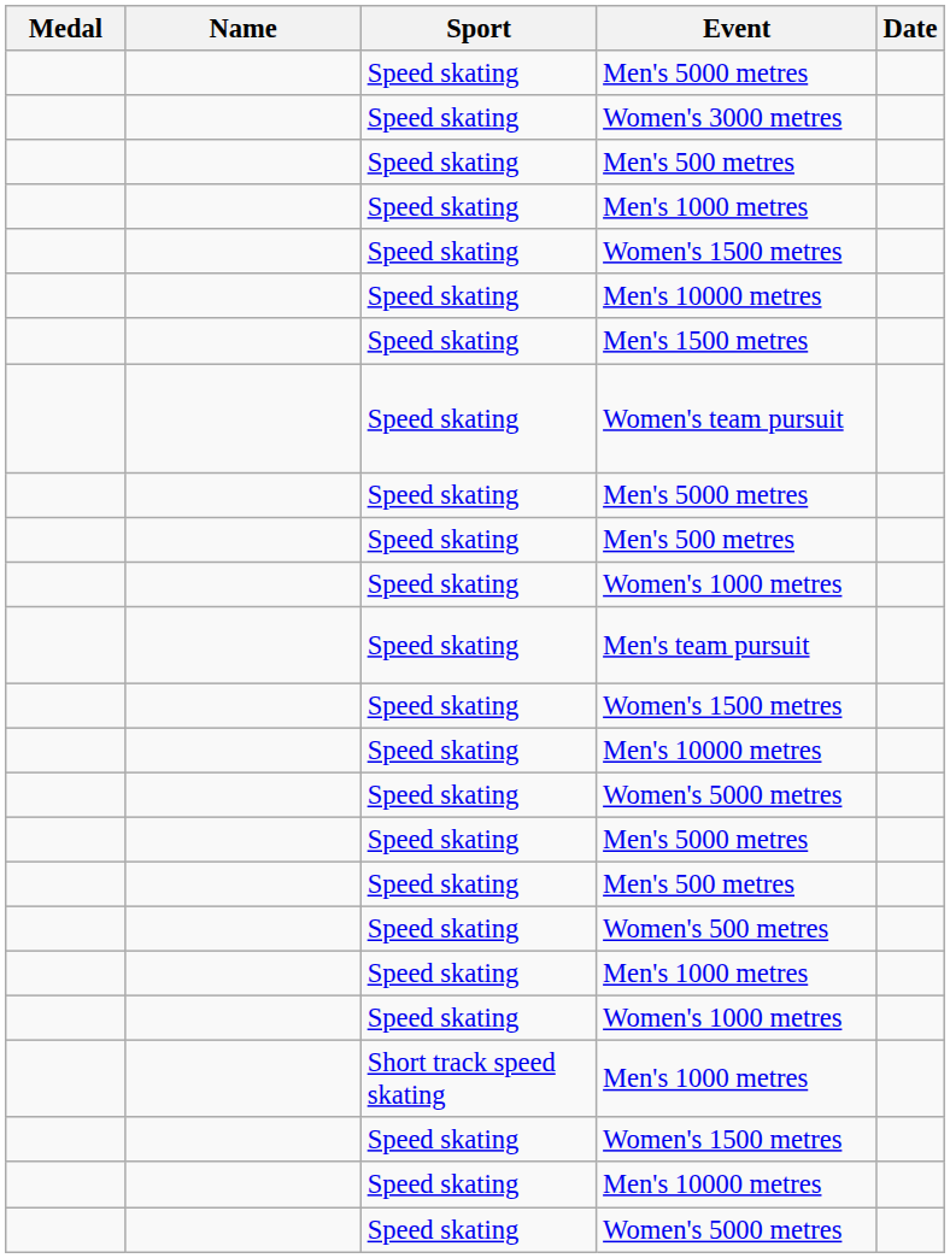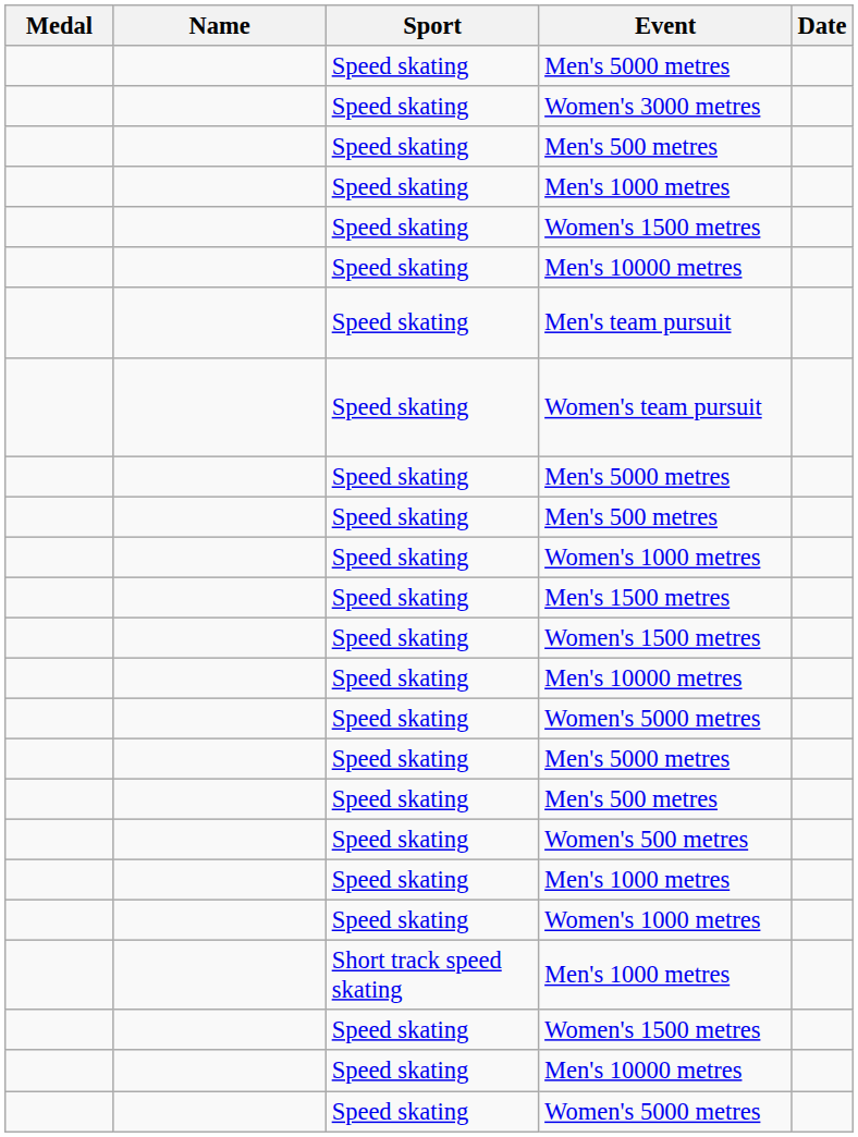rows swapped: Men's team pursuit <-> Men's 1500 metres
